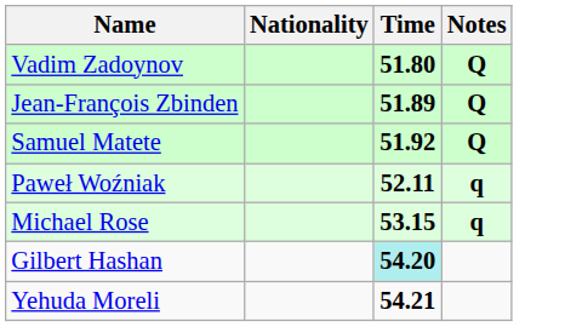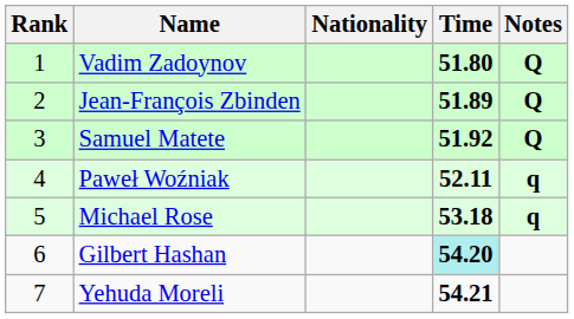+ column: Rank | 1 | 2 | 3 | 4 | 5 | 6 | 7
Michael Rose | Time: 53.15 -> 53.18
